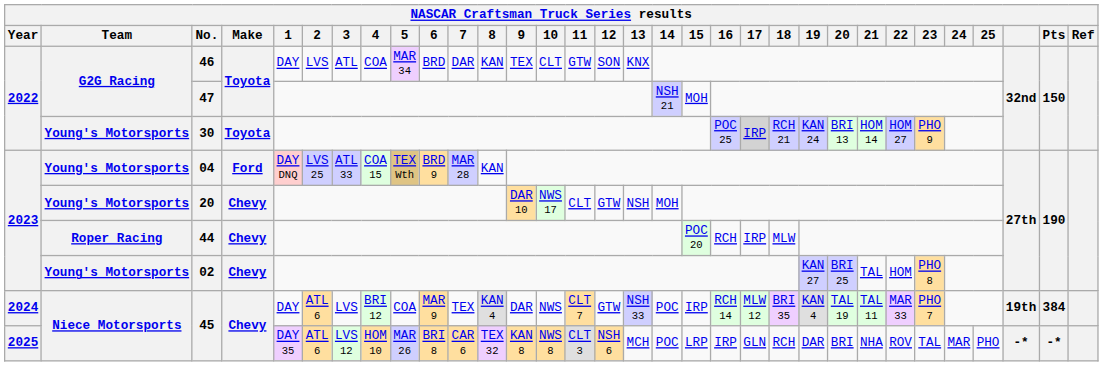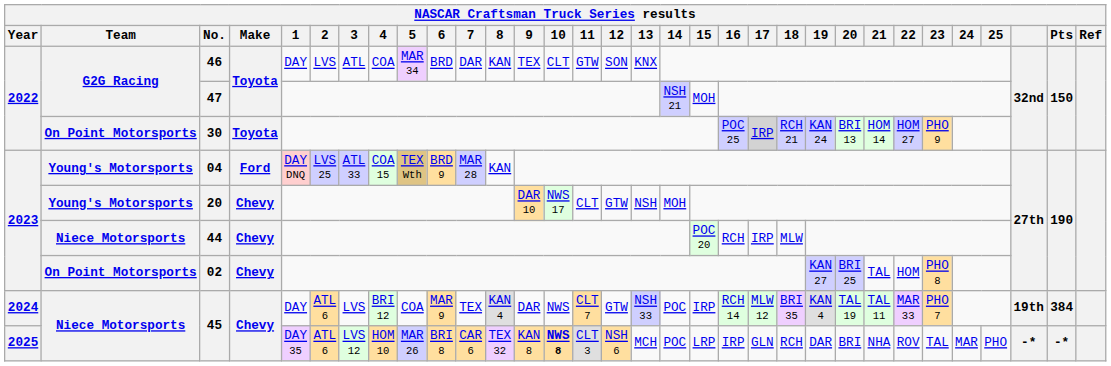30 | Team: Young's Motorsports -> On Point Motorsports
44 | Team: Roper Racing -> Niece Motorsports
02 | Team: Young's Motorsports -> On Point Motorsports
2025 / 45 | 10: normal -> bold
